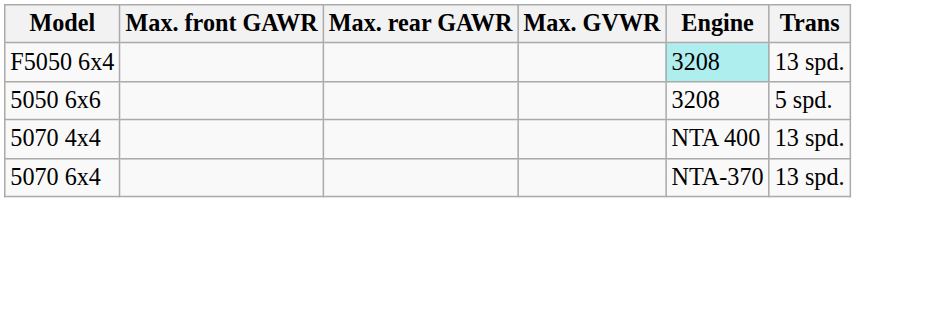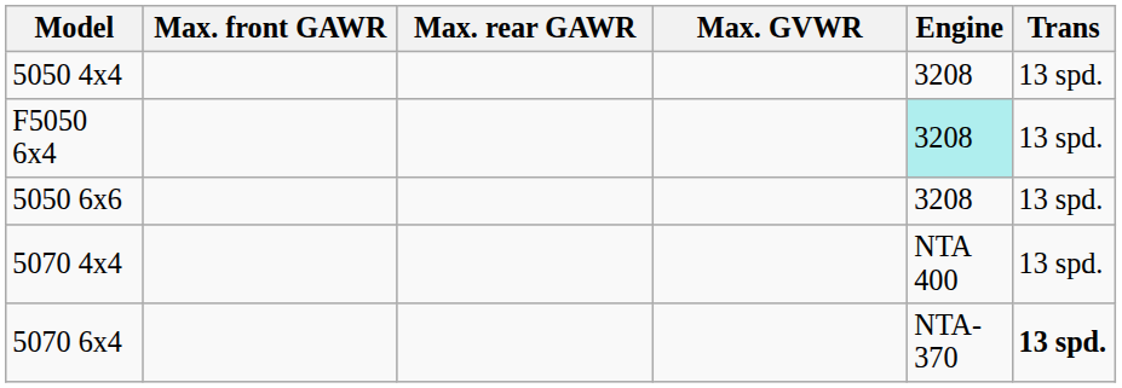+ row: 5050 4x4 | 3208 | 13 spd.
5050 6x6 | Trans: 5 spd. -> 13 spd.
5070 6x4 | Trans: normal -> bold
